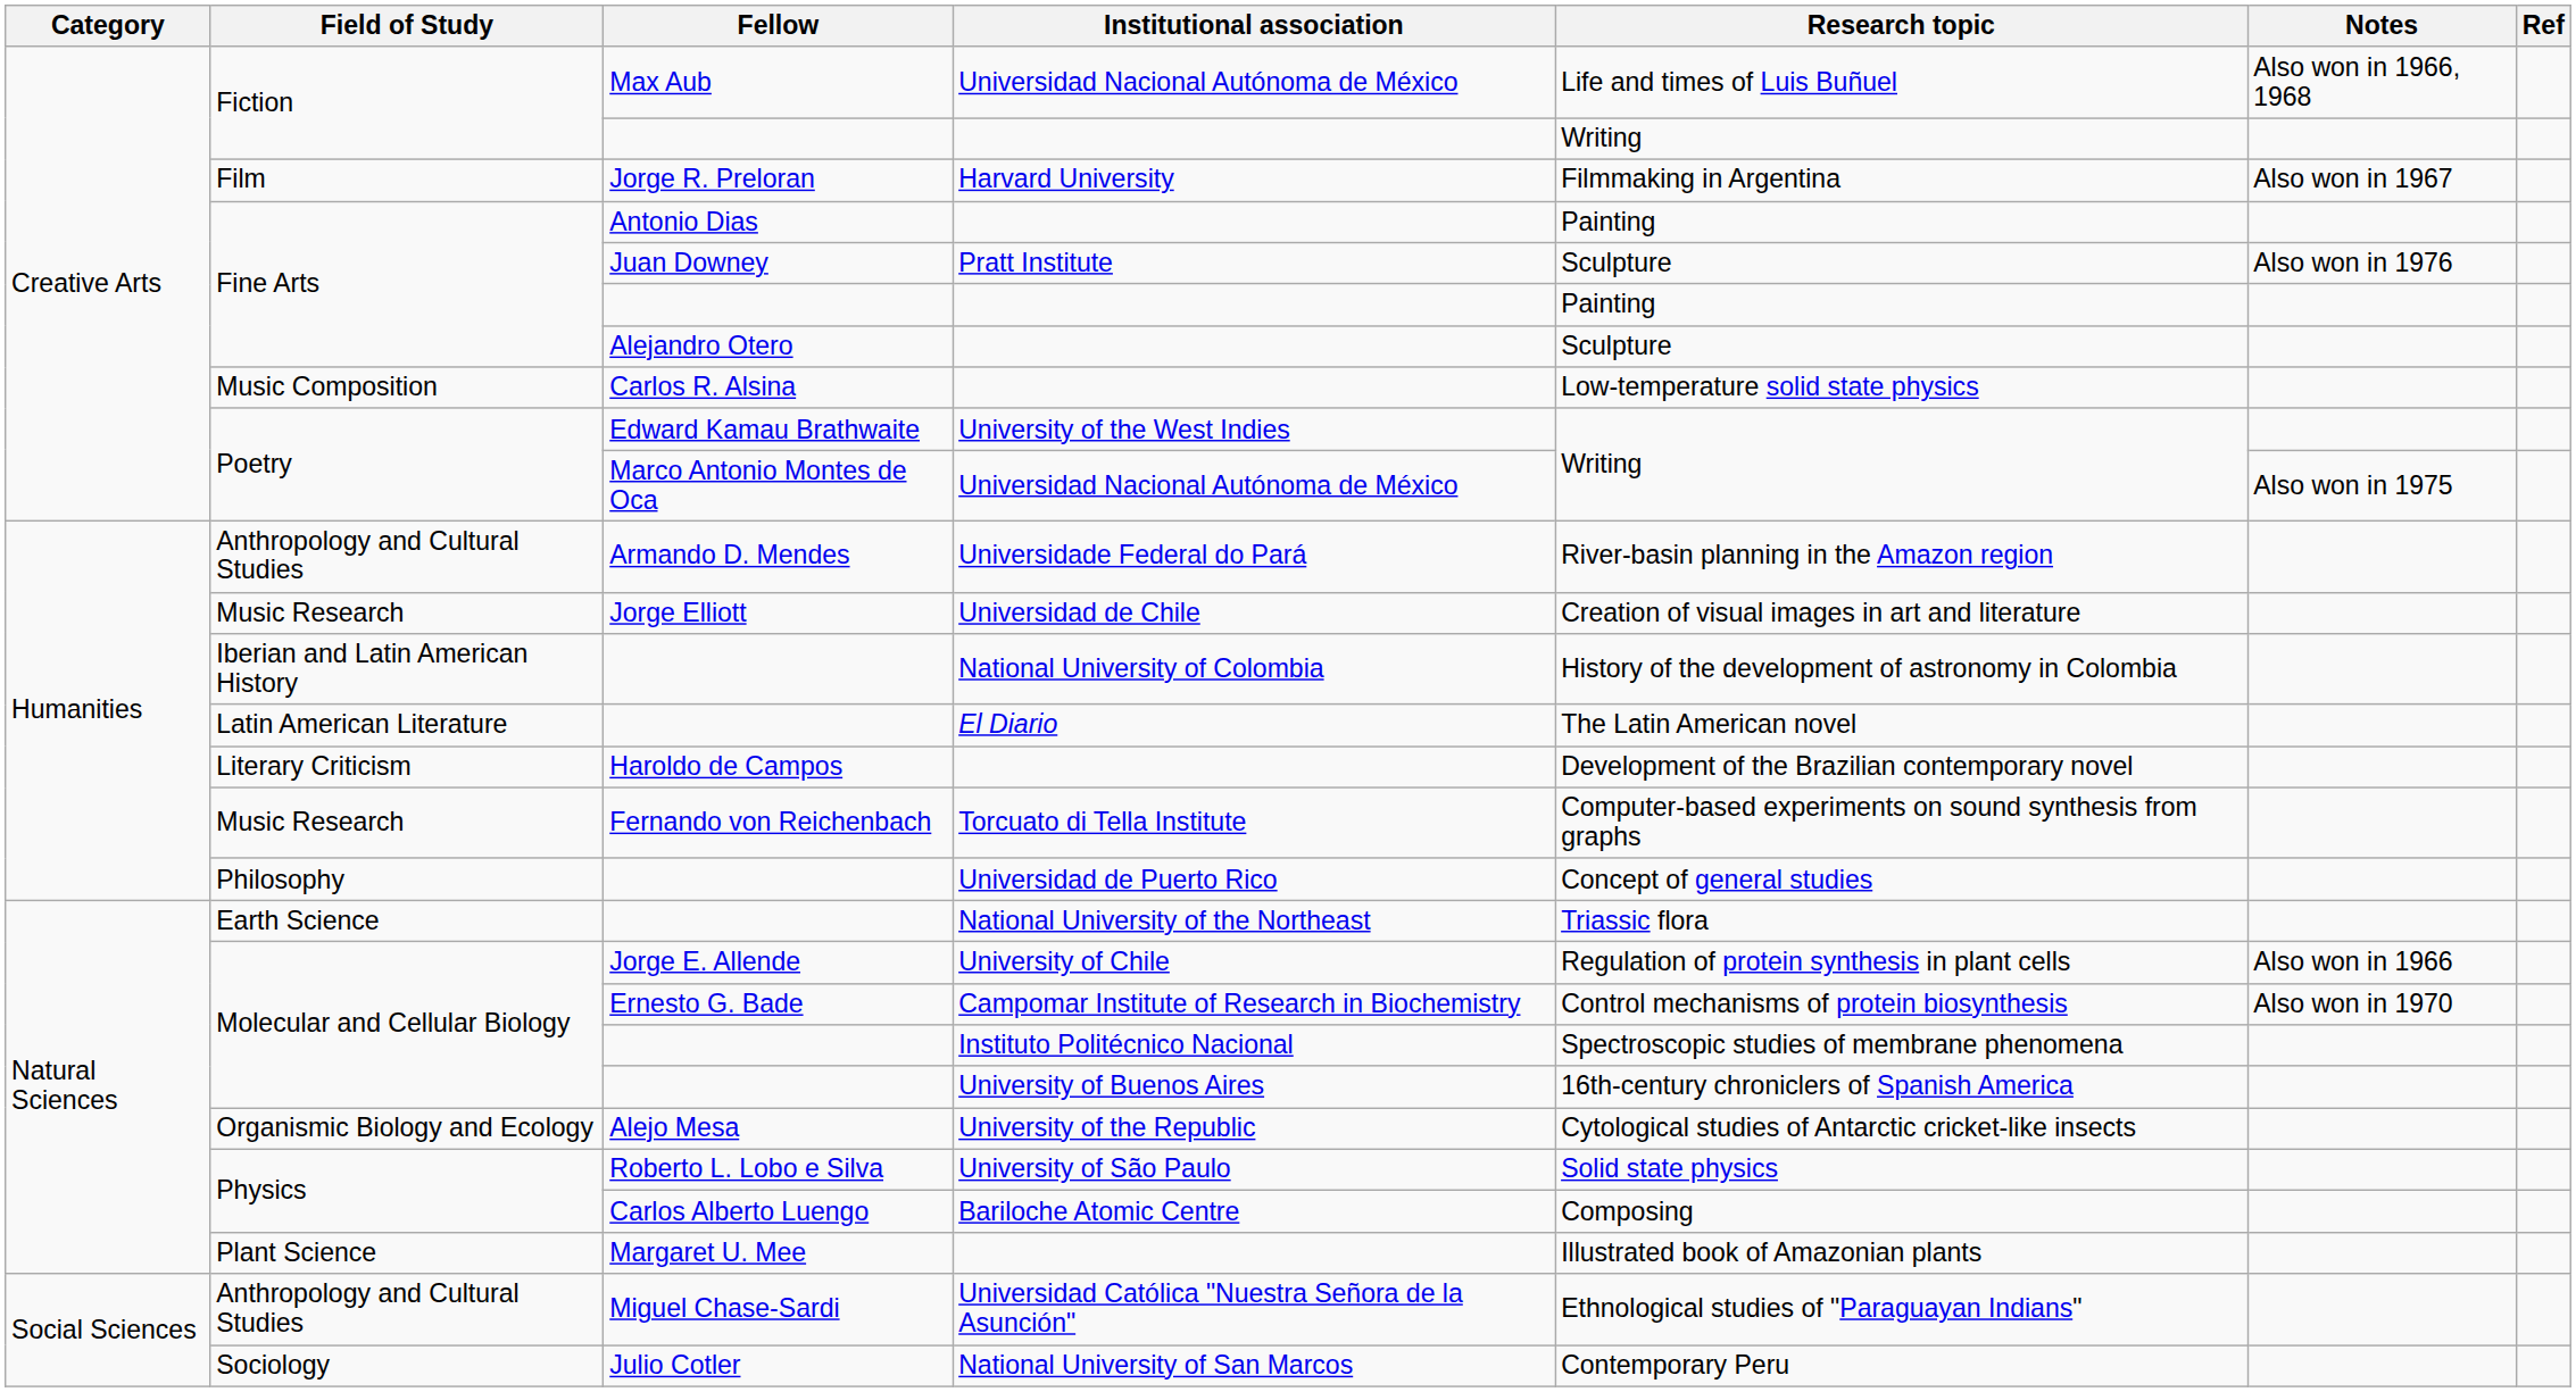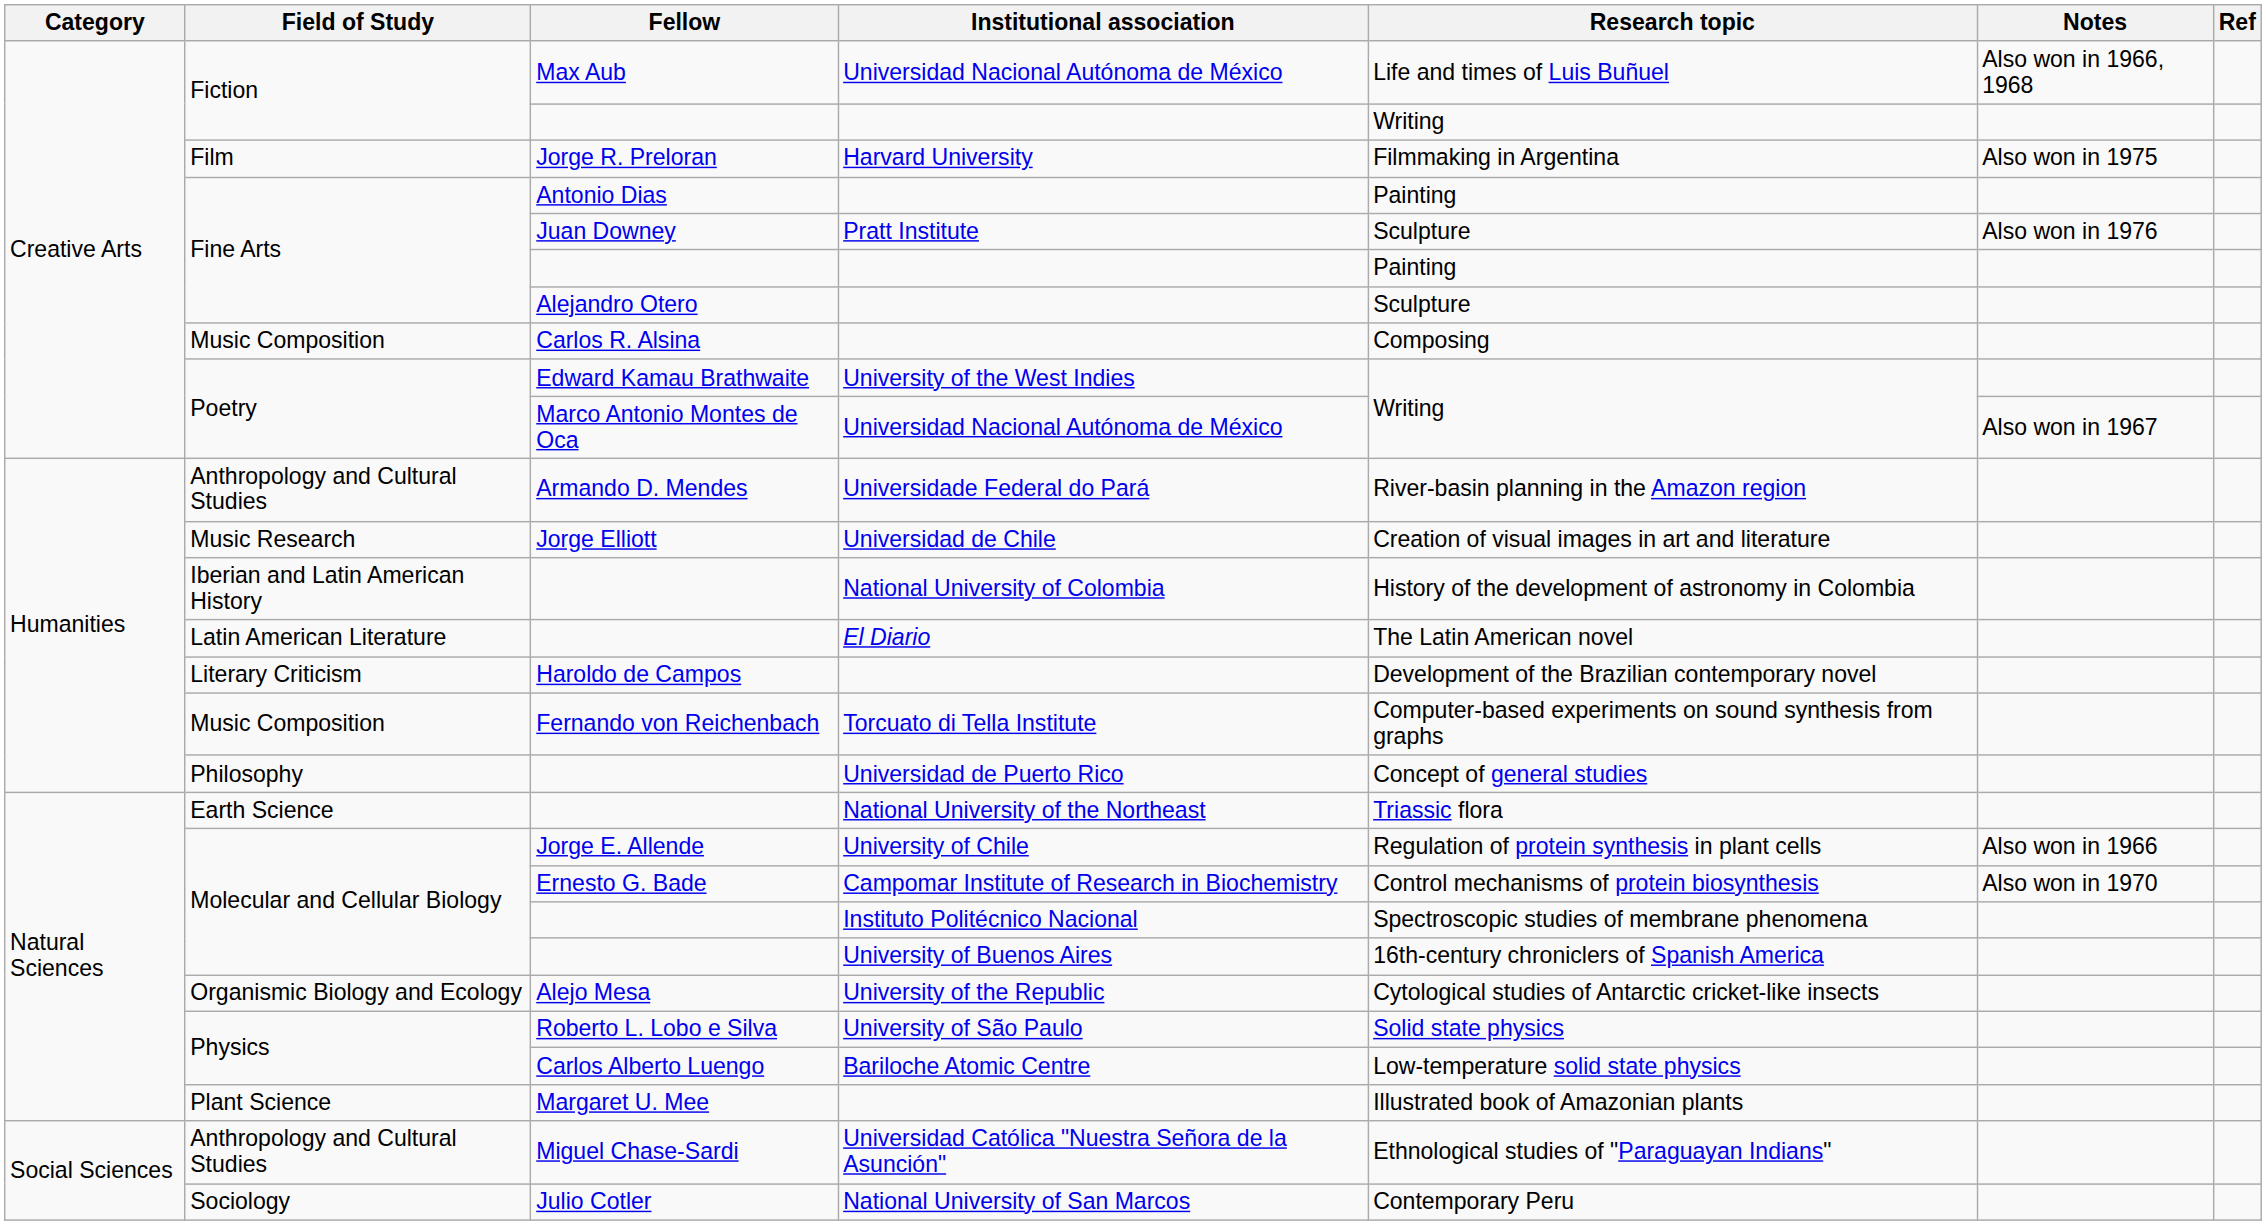Jorge R. Preloran | Notes: Also won in 1967 -> Also won in 1975
Carlos R. Alsina | Research topic: Low-temperature solid state physics -> Composing
Marco Antonio Montes de Oca | Notes: Also won in 1975 -> Also won in 1967
Fernando von Reichenbach | Field of Study: Music Research -> Music Composition
Carlos Alberto Luengo | Research topic: Composing -> Low-temperature solid state physics
